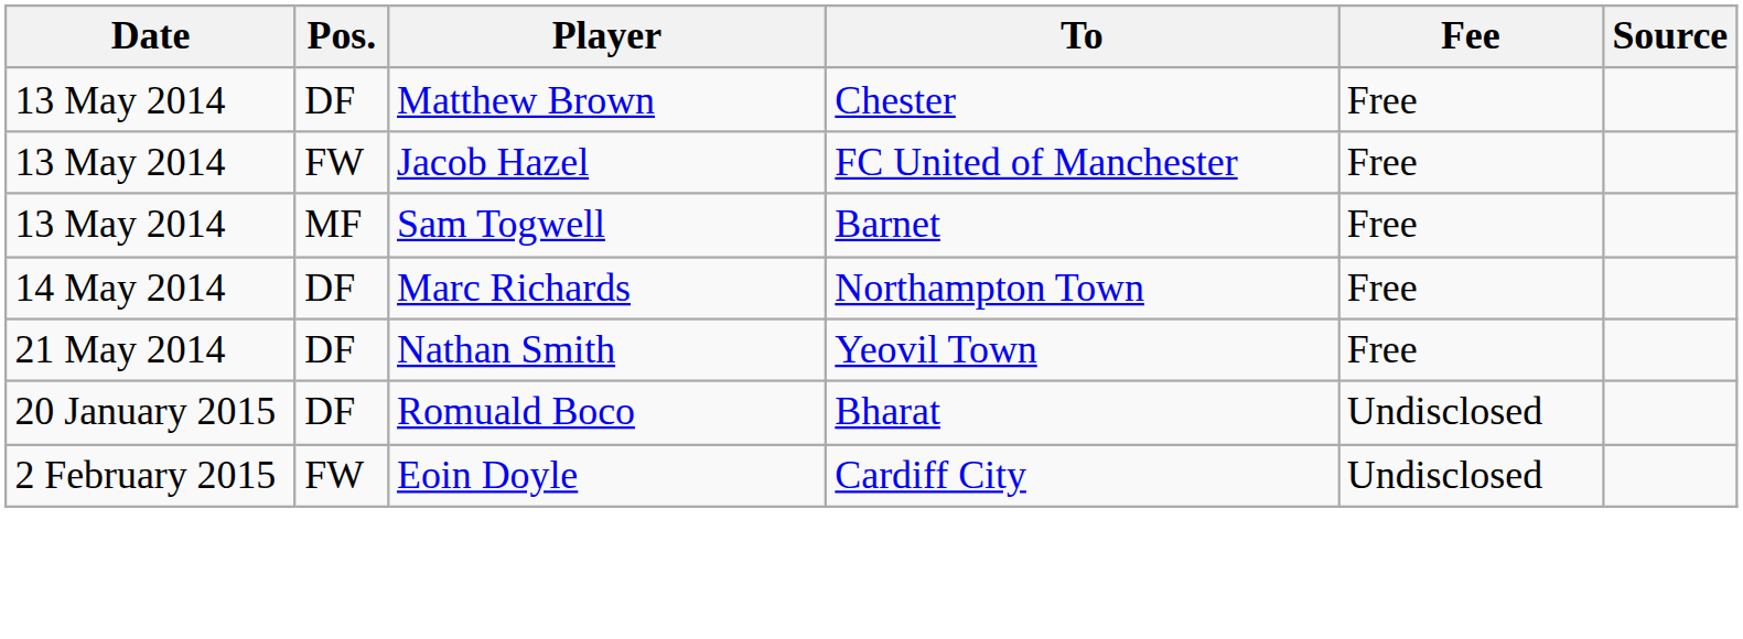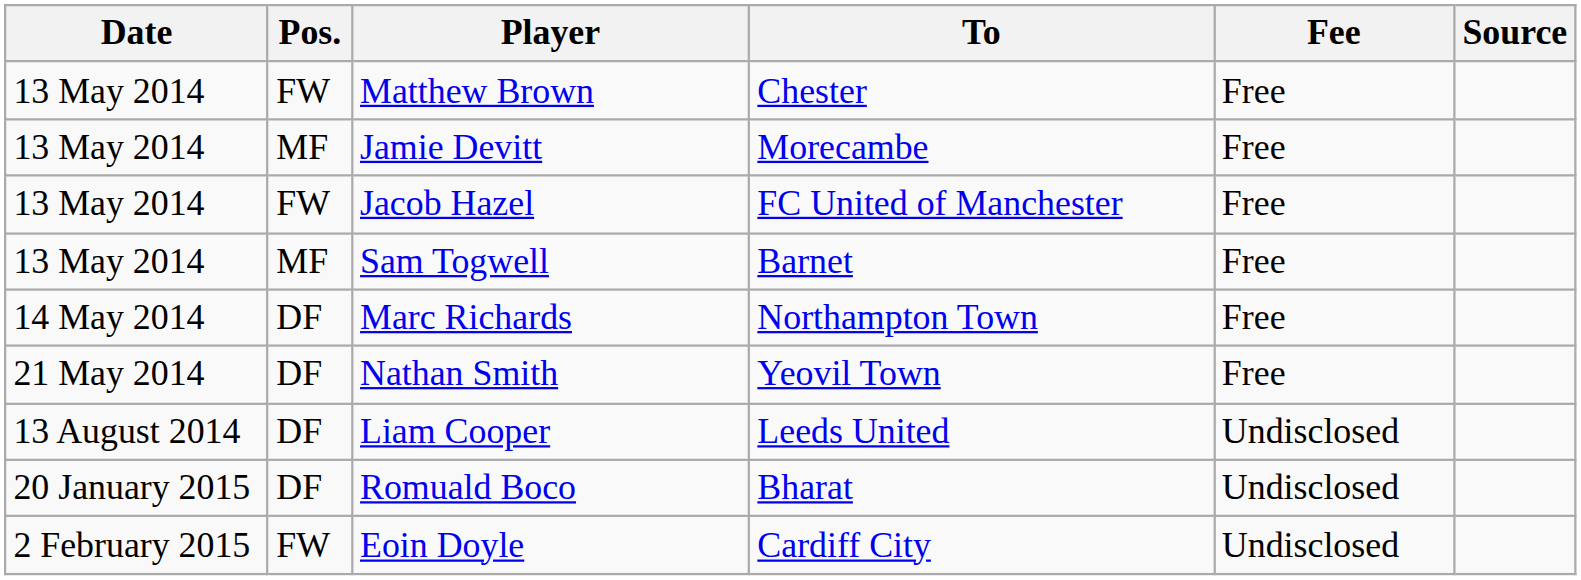Matthew Brown | Pos.: DF -> FW
+ row: 13 May 2014 | MF | Jamie Devitt | Morecambe | Free
+ row: 13 August 2014 | DF | Liam Cooper | Leeds United | Undisclosed
